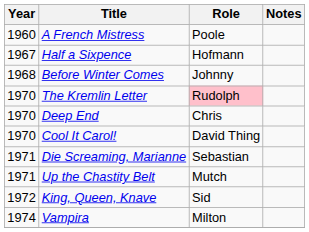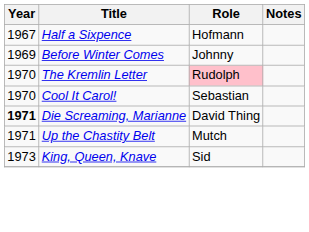- row: 1960 | A French Mistress | Poole
Before Winter Comes | Year: 1968 -> 1969
- row: 1970 | Deep End | Chris
Cool It Carol! | Role: David Thing -> Sebastian
Die Screaming, Marianne | Year: normal -> bold
Die Screaming, Marianne | Role: Sebastian -> David Thing
King, Queen, Knave | Year: 1972 -> 1973
- row: 1974 | Vampira | Milton
